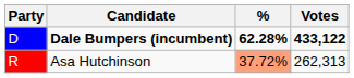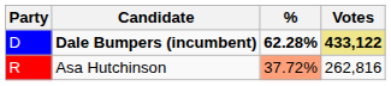Dale Bumpers (incumbent) | Votes: no background -> khaki background
Asa Hutchinson | Votes: 262,313 -> 262,816
